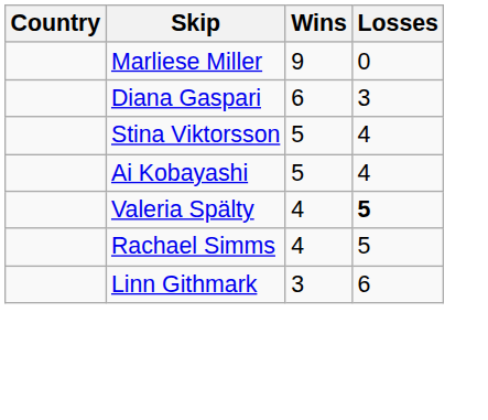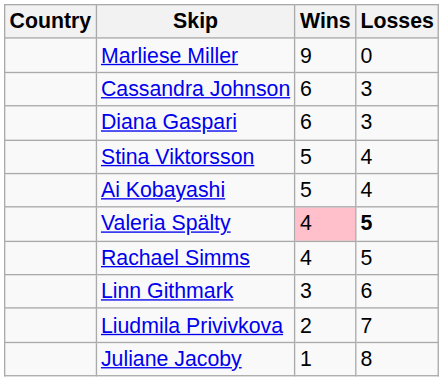+ row: Cassandra Johnson | 6 | 3
Valeria Spälty | Wins: no background -> pink background
+ row: Liudmila Privivkova | 2 | 7
+ row: Juliane Jacoby | 1 | 8
